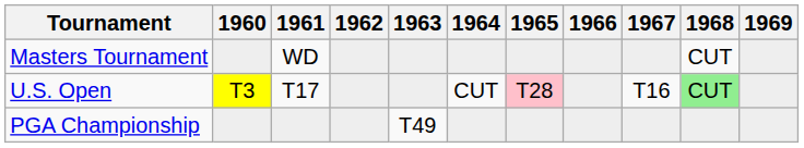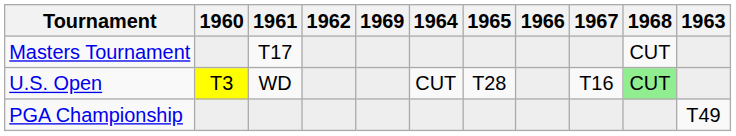columns swapped: 1963 <-> 1969
Masters Tournament | 1961: WD -> T17
U.S. Open | 1961: T17 -> WD
U.S. Open | 1965: pink background -> no background
